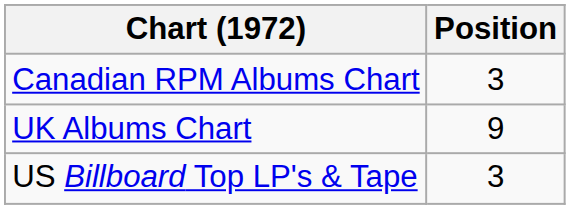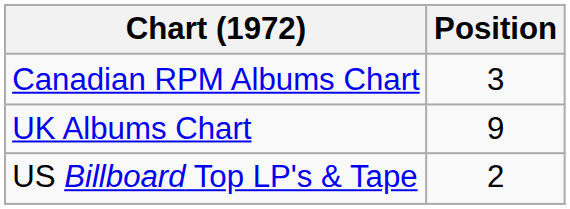US Billboard Top LP's & Tape | Position: 3 -> 2
